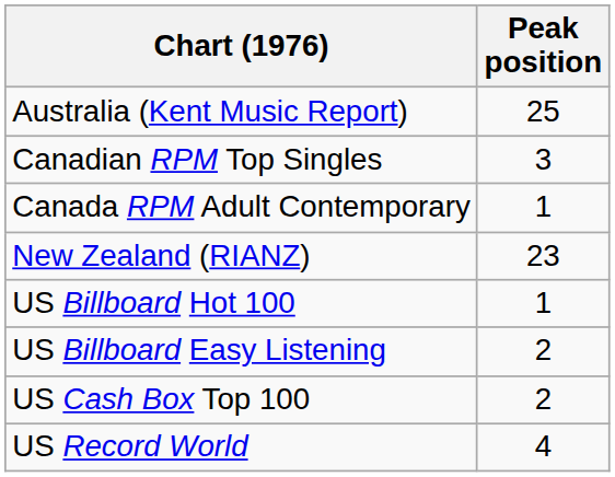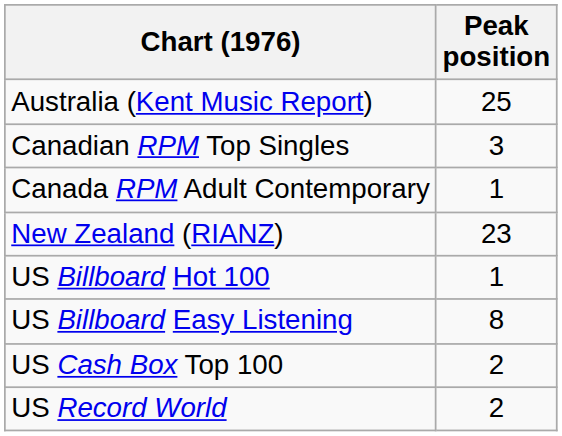US Billboard Easy Listening | Peak position: 2 -> 8
US Record World | Peak position: 4 -> 2
